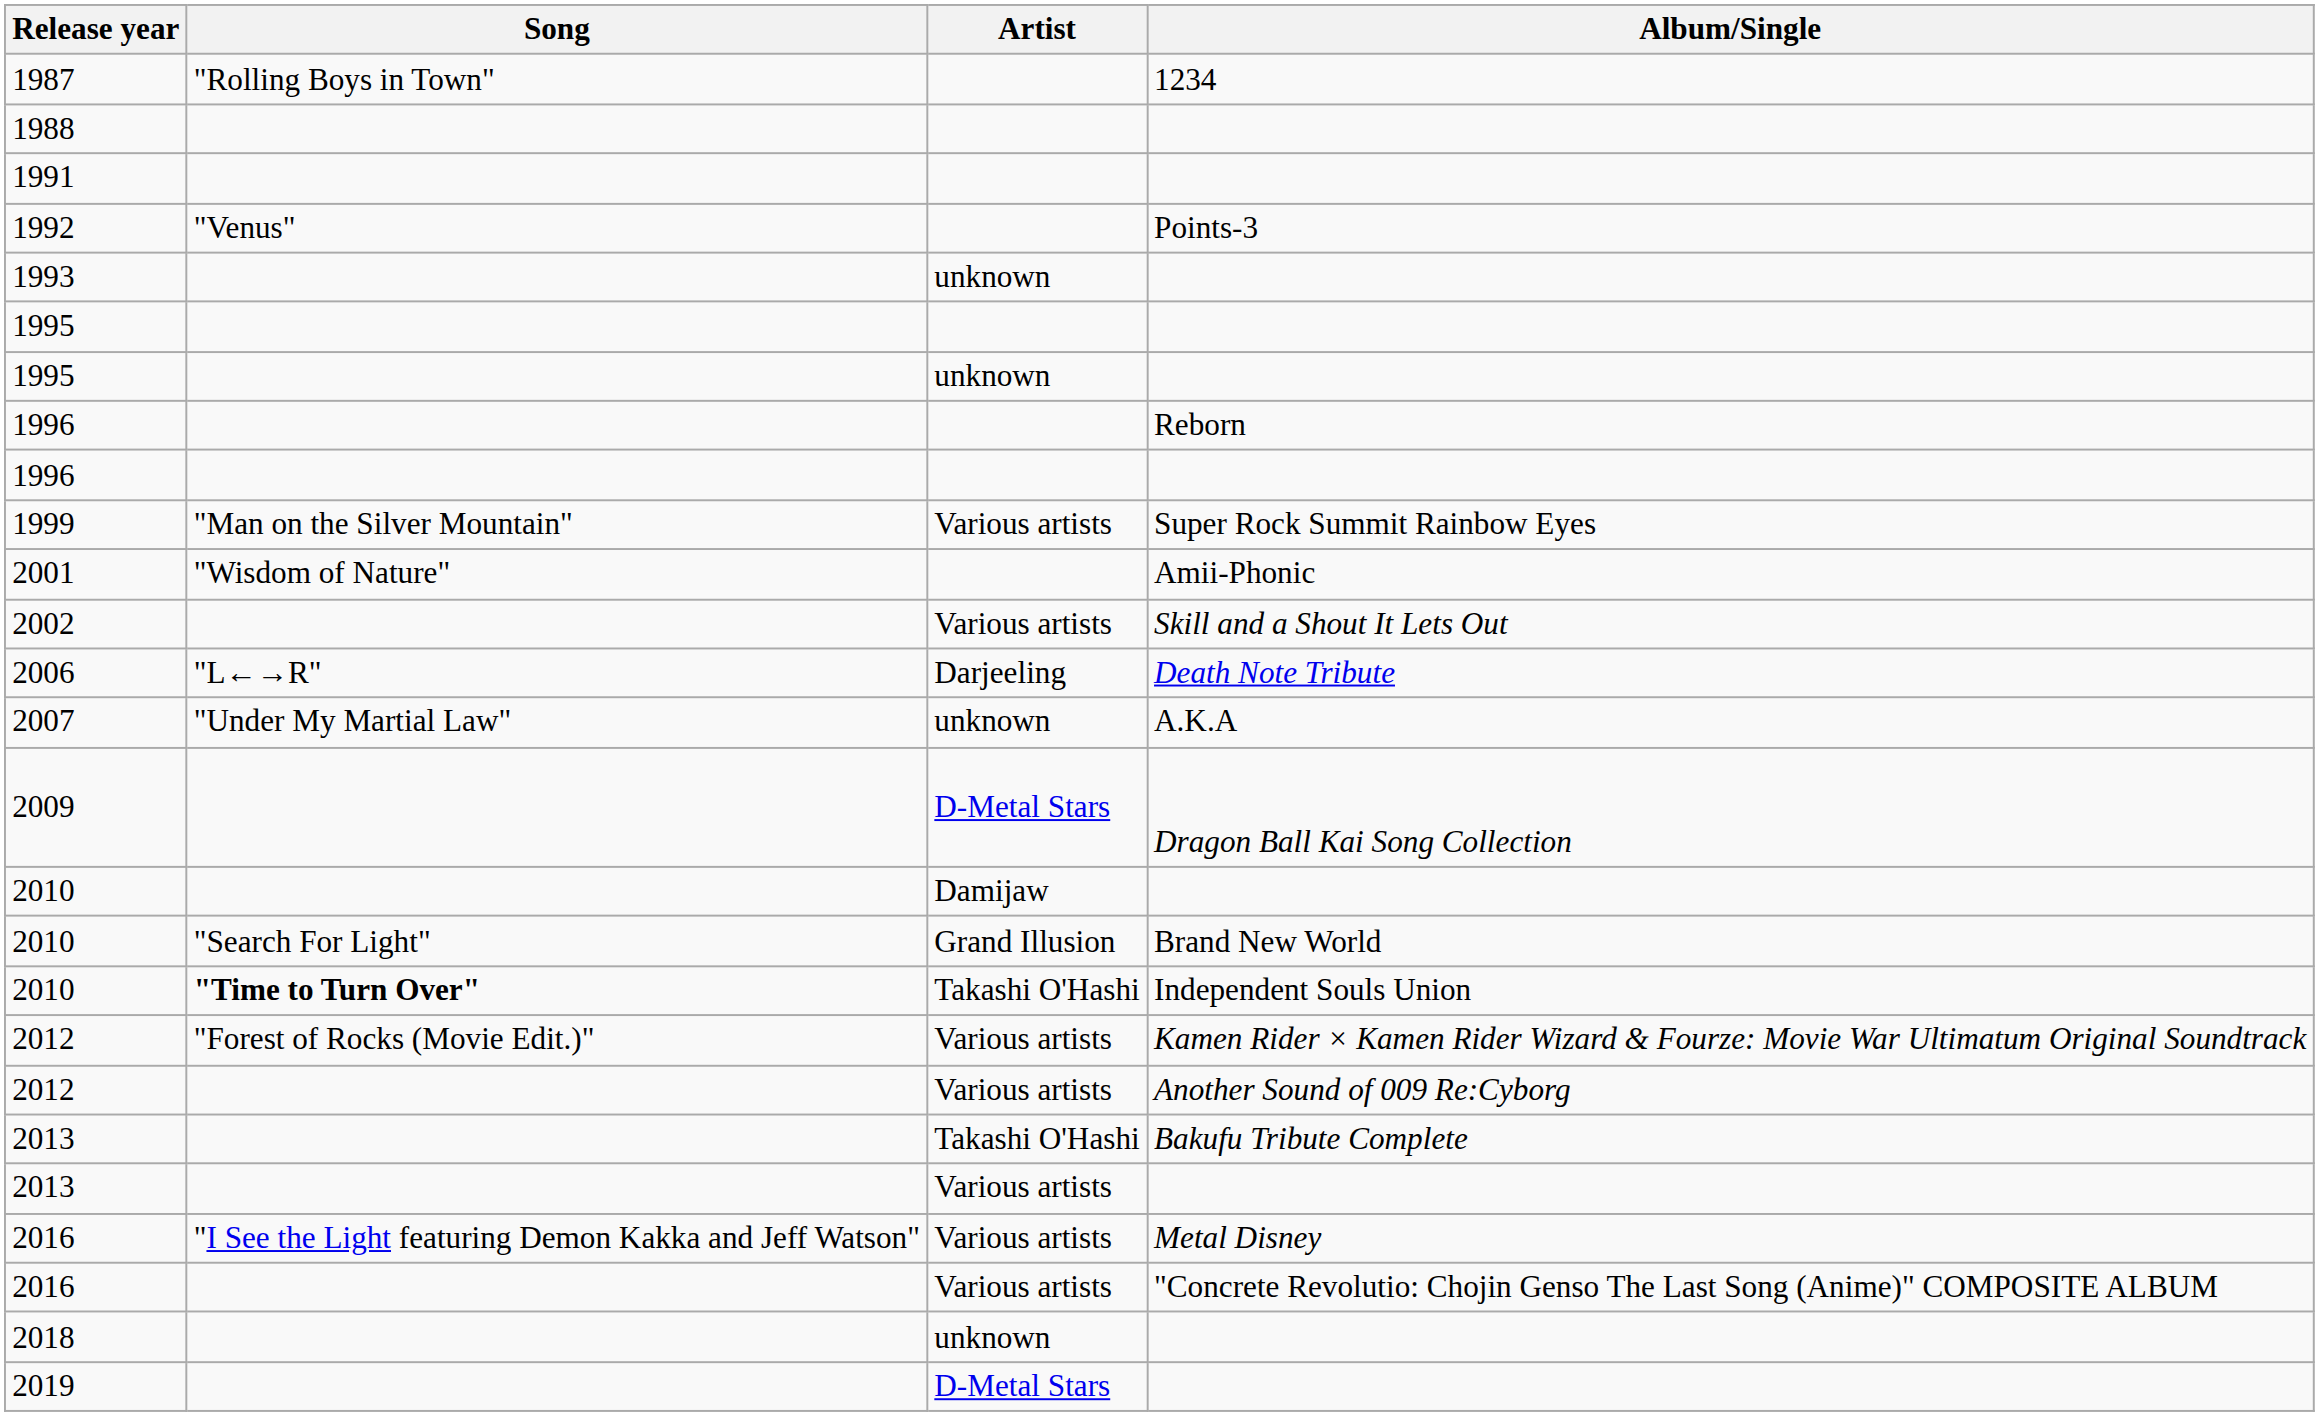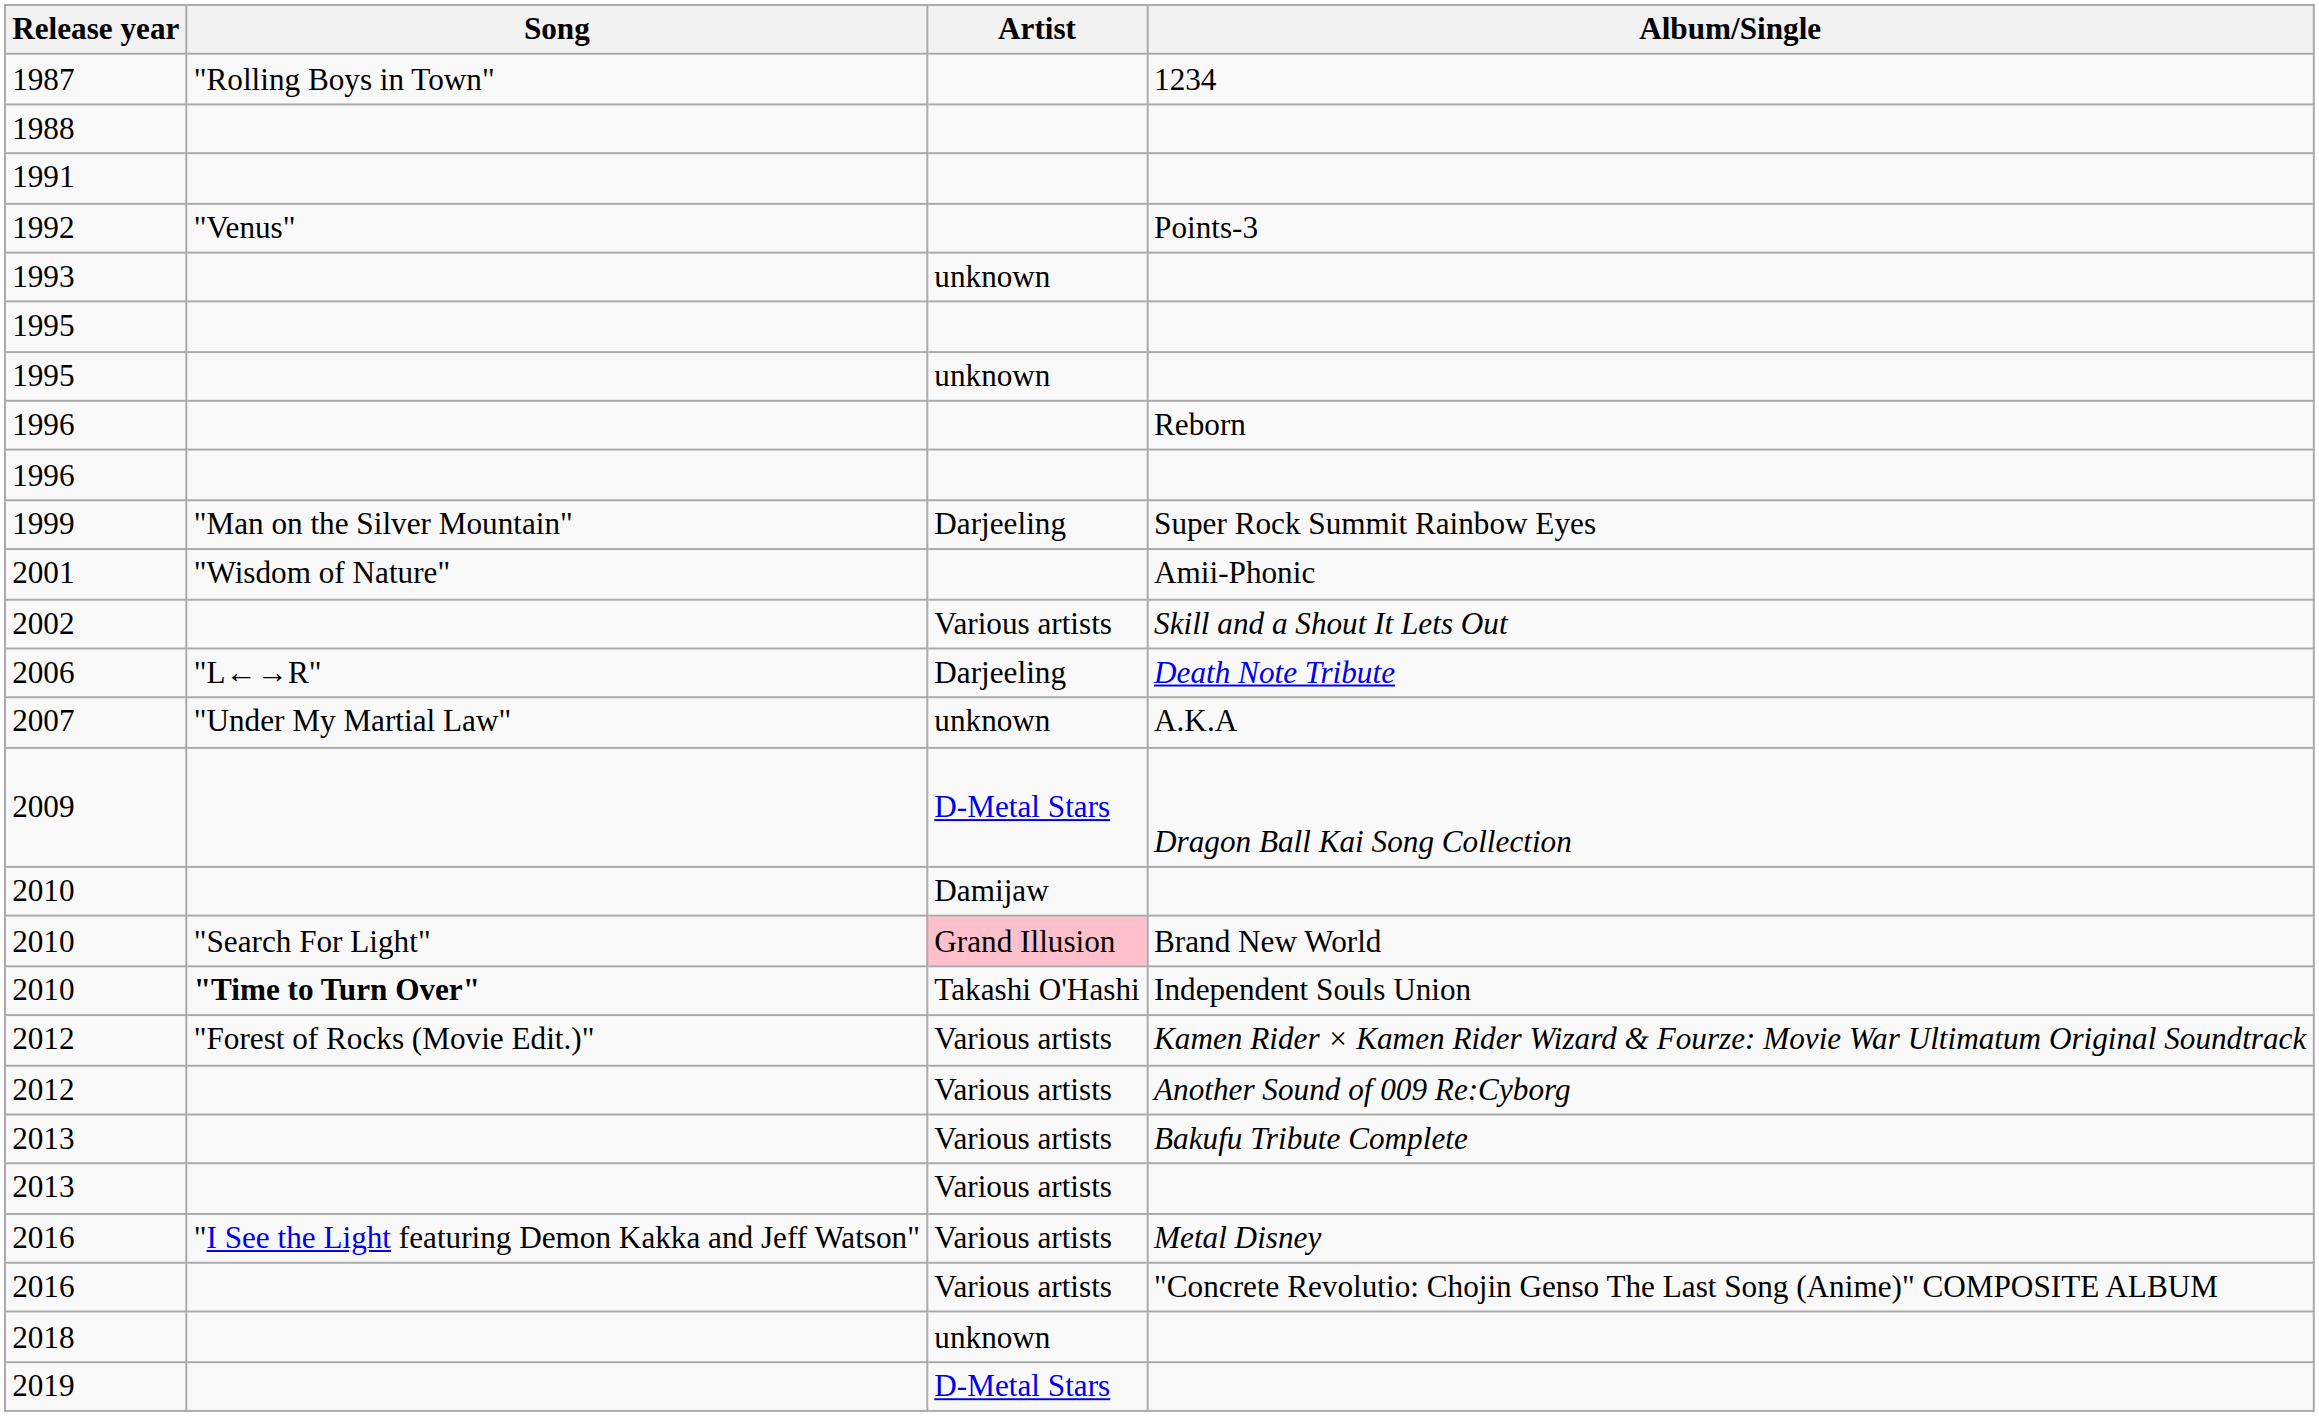1999 | Artist: Various artists -> Darjeeling
2010 / Brand New World | Artist: no background -> pink background
2013 / Bakufu Tribute Complete | Artist: Takashi O'Hashi -> Various artists
